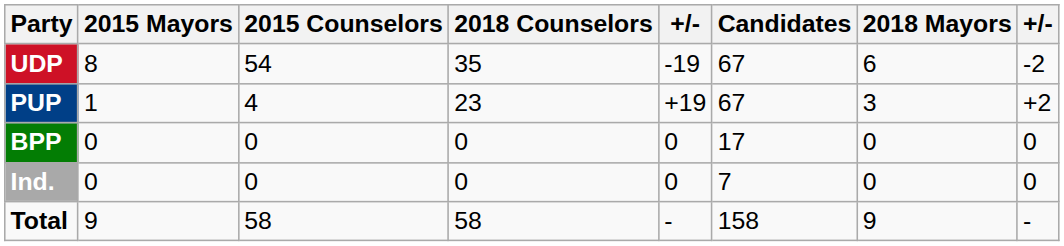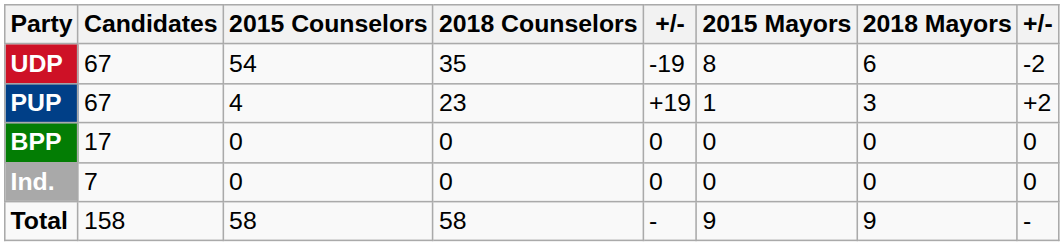columns swapped: Candidates <-> 2015 Mayors
